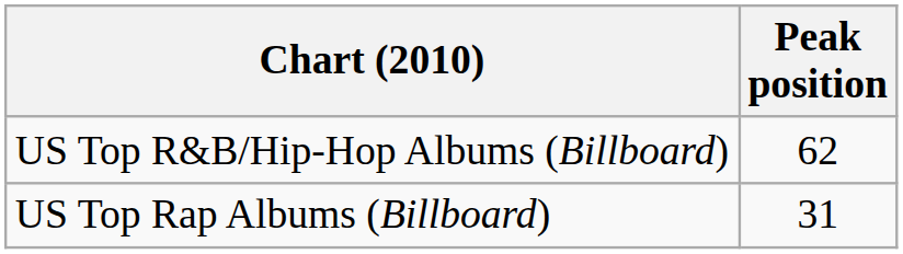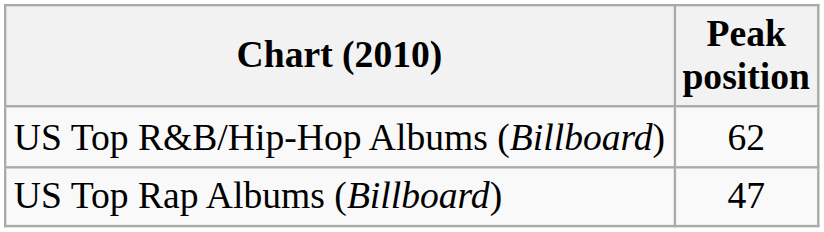US Top Rap Albums (Billboard) | Peak position: 31 -> 47
